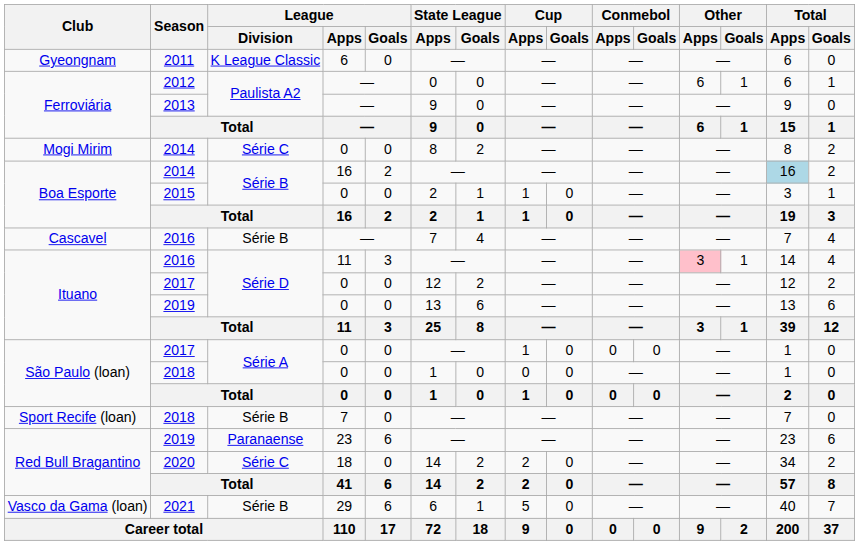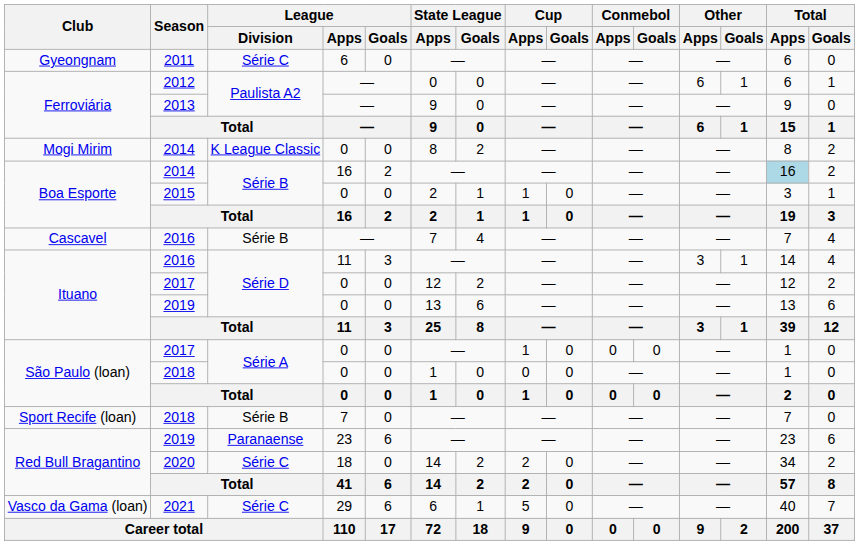2011 | League / Division: K League Classic -> Série C
Mogi Mirim / 2014 | League / Division: Série C -> K League Classic
Ituano / 2016 | Other / Apps: pink background -> no background
2021 | League / Division: Série B -> Série C
